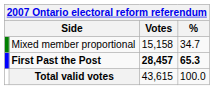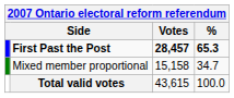rows swapped: First Past the Post <-> Mixed member proportional
